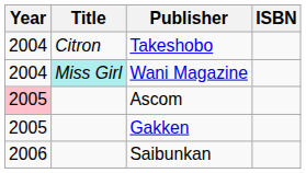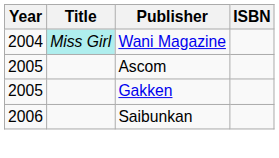- row: 2004 | Citron | Takeshobo
Ascom | Year: pink background -> no background
